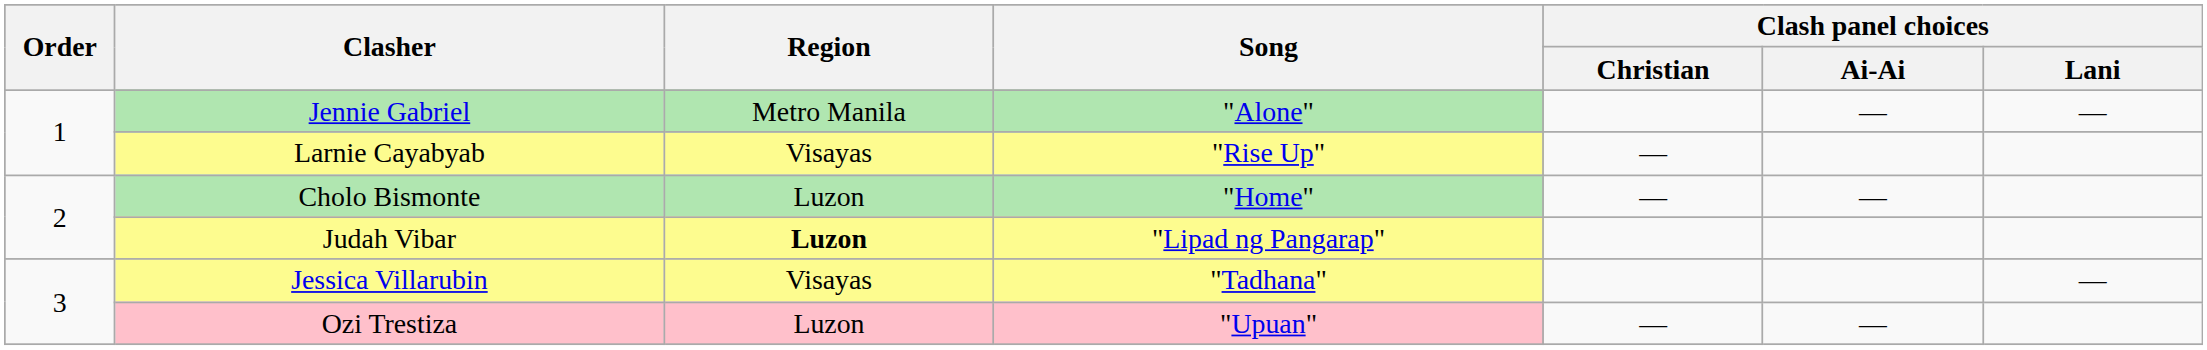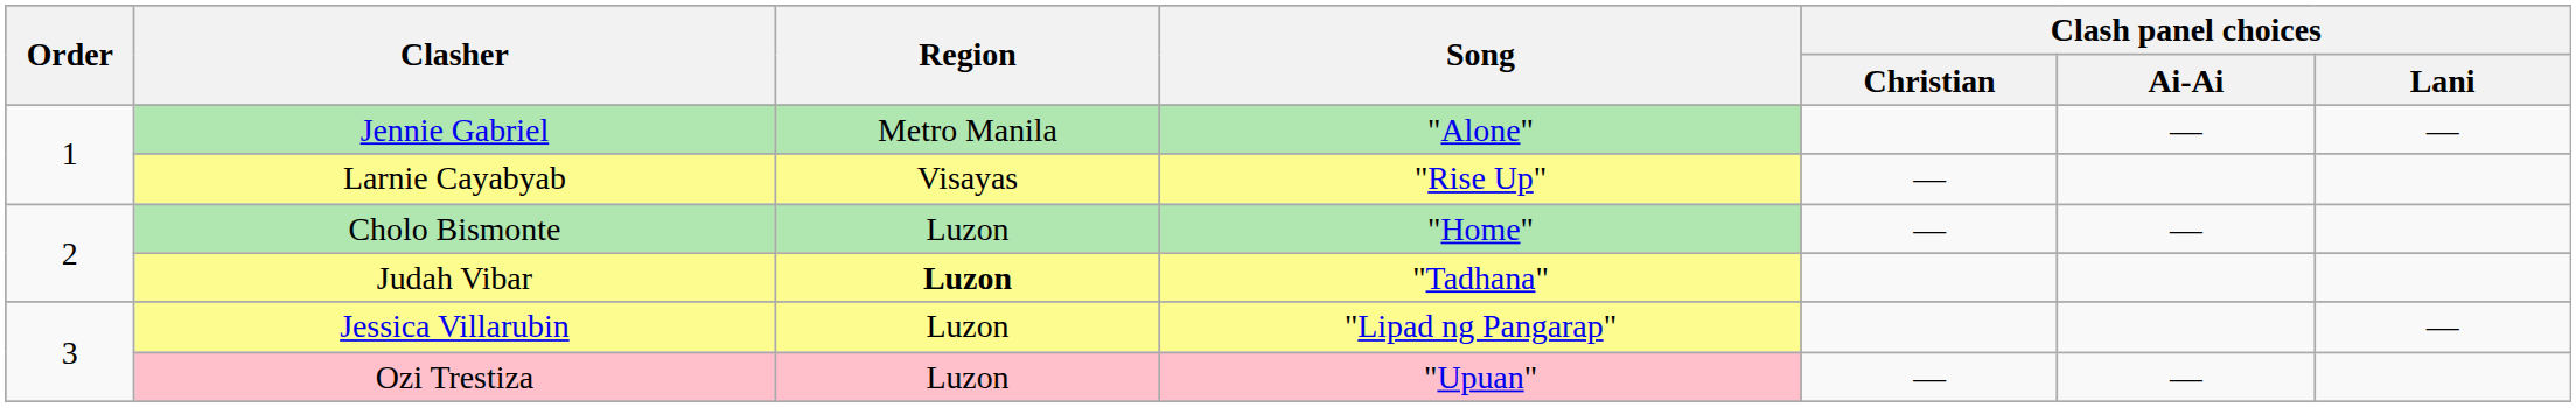Judah Vibar | Song: "Lipad ng Pangarap" -> "Tadhana"
Jessica Villarubin | Region: Visayas -> Luzon
Jessica Villarubin | Song: "Tadhana" -> "Lipad ng Pangarap"
